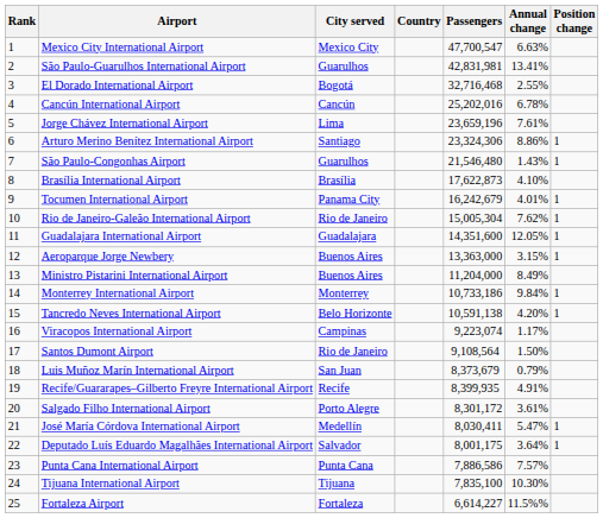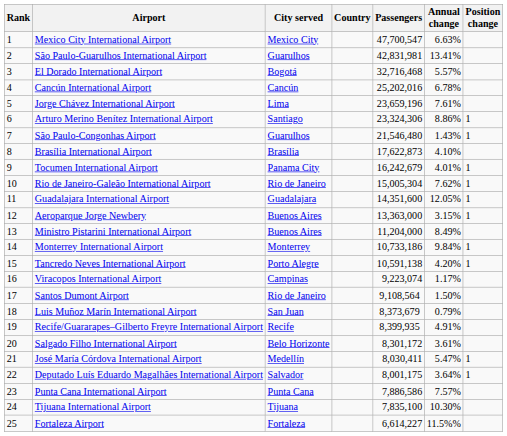El Dorado International Airport | Annual change: 2.55% -> 5.57%
Tancredo Neves International Airport | City served: Belo Horizonte -> Porto Alegre
Salgado Filho International Airport | City served: Porto Alegre -> Belo Horizonte
